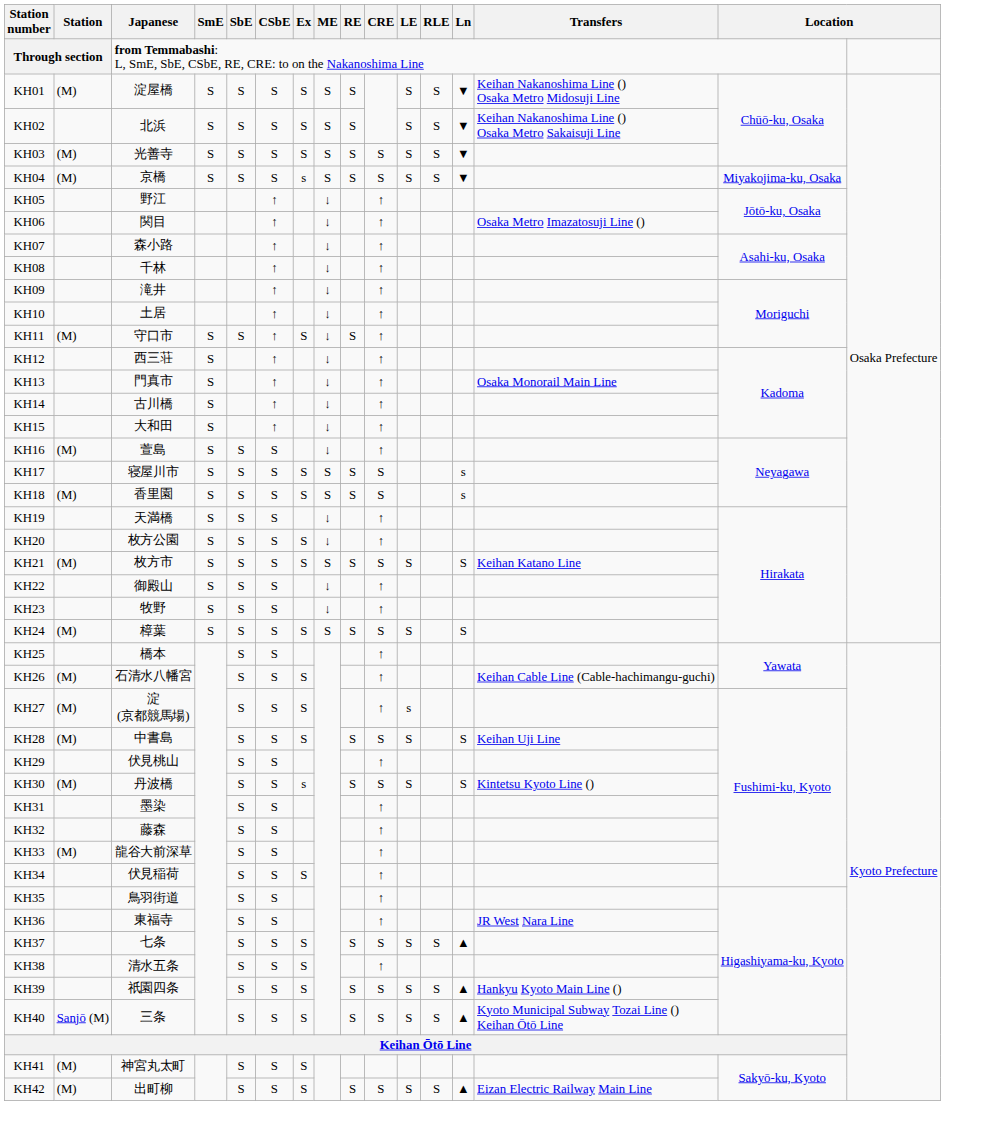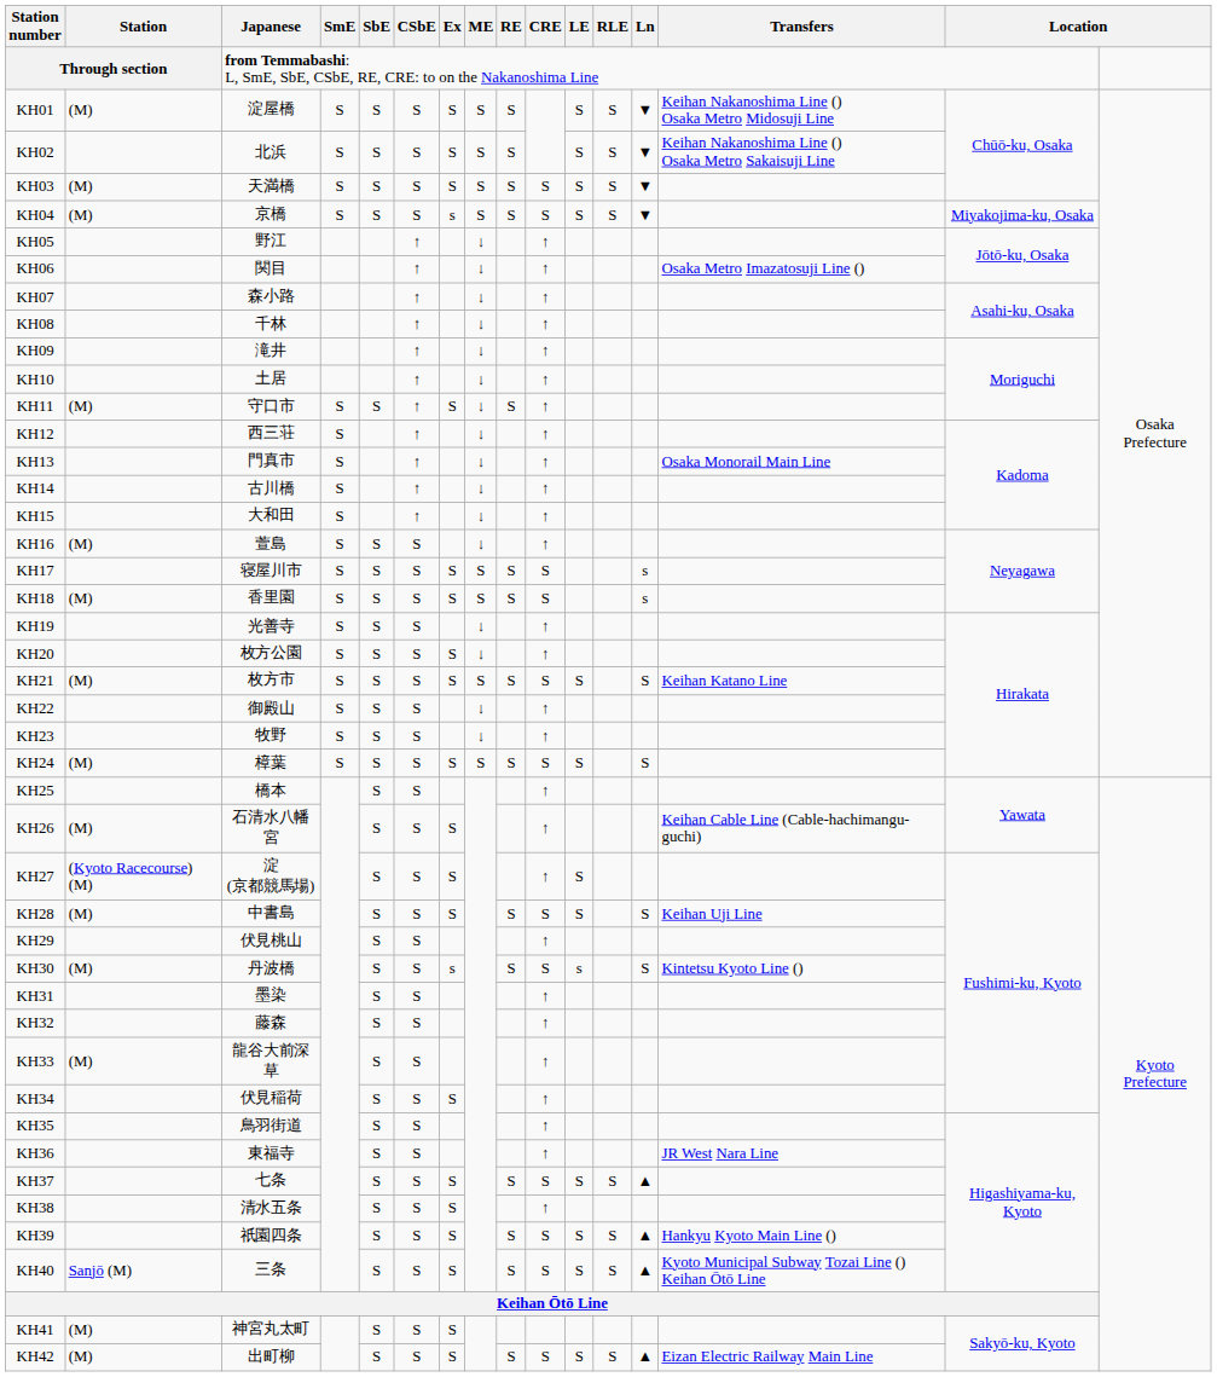KH03 | Japanese: 光善寺 -> 天満橋
KH19 | Japanese: 天満橋 -> 光善寺
KH27 | Station: (M) -> (Kyoto Racecourse) (M)
KH27 | LE: s -> S
KH30 | LE: S -> s
